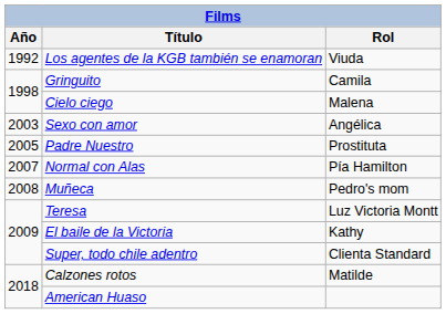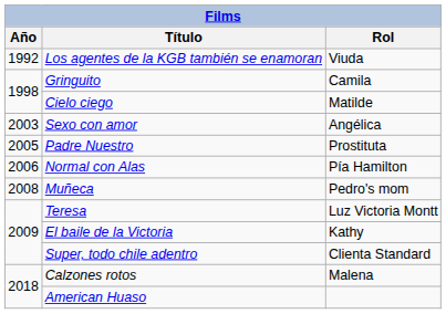Cielo ciego | Rol: Malena -> Matilde
Normal con Alas | Año: 2007 -> 2006
Calzones rotos | Rol: Matilde -> Malena
